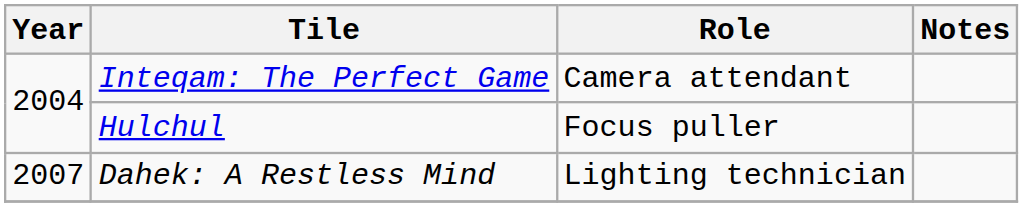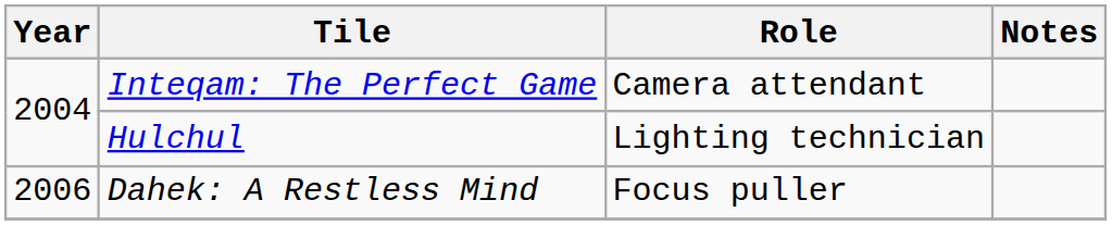Hulchul | Role: Focus puller -> Lighting technician
Dahek: A Restless Mind | Year: 2007 -> 2006
Dahek: A Restless Mind | Role: Lighting technician -> Focus puller
